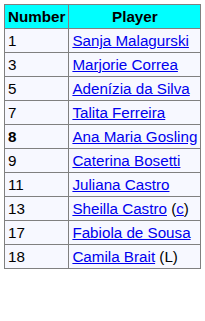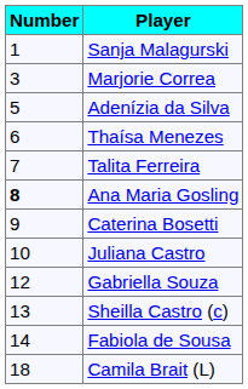+ row: 6 | Thaísa Menezes
Juliana Castro | Number: 11 -> 10
+ row: 12 | Gabriella Souza
Fabiola de Sousa | Number: 17 -> 14
